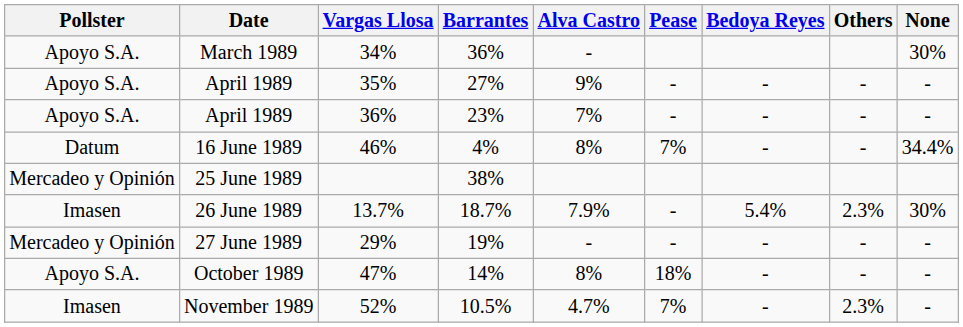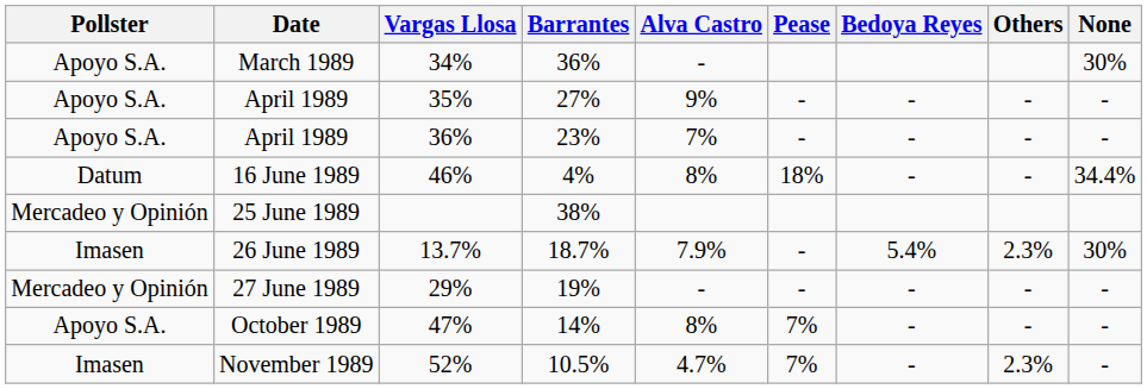4% | Pease: 7% -> 18%
14% | Pease: 18% -> 7%
